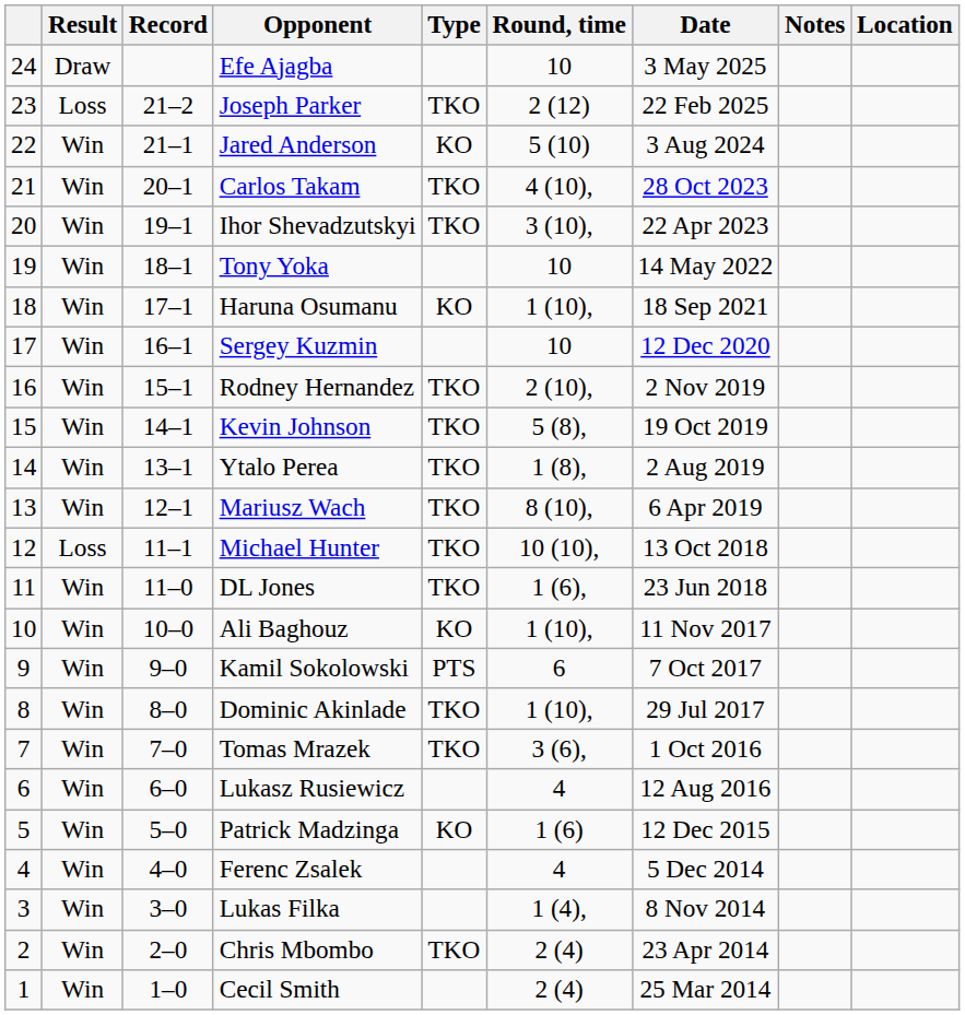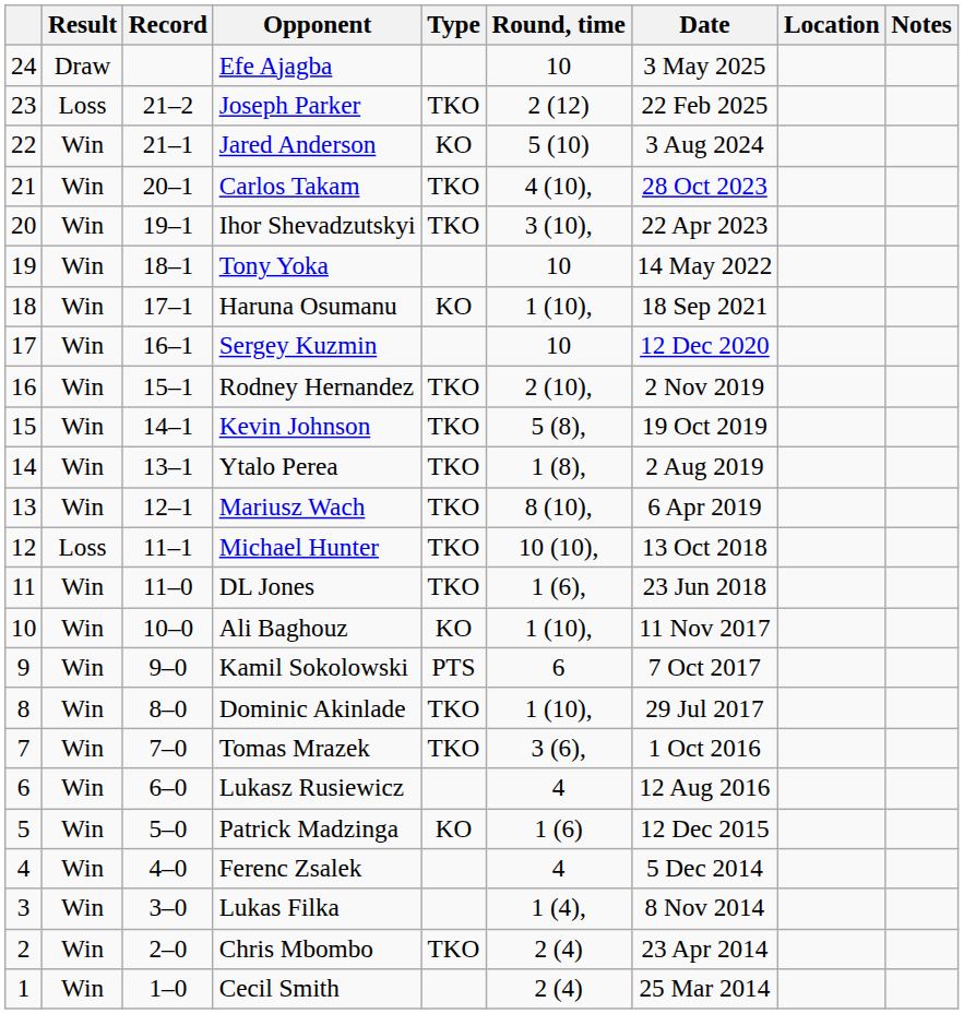columns swapped: Location <-> Notes
